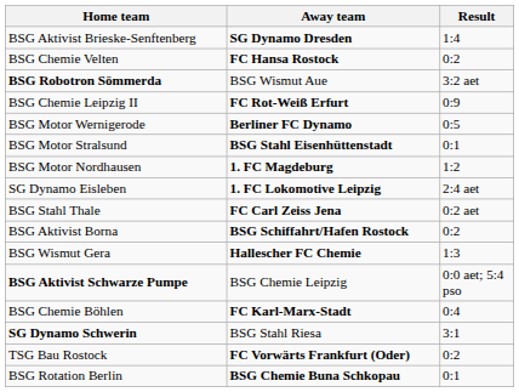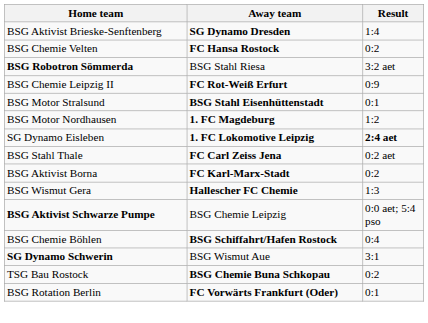BSG Robotron Sömmerda | Away team: BSG Wismut Aue -> BSG Stahl Riesa
- row: BSG Motor Wernigerode | Berliner FC Dynamo | 0:5
SG Dynamo Eisleben | Result: normal -> bold
BSG Aktivist Borna | Away team: BSG Schiffahrt/Hafen Rostock -> FC Karl-Marx-Stadt
BSG Chemie Böhlen | Away team: FC Karl-Marx-Stadt -> BSG Schiffahrt/Hafen Rostock
SG Dynamo Schwerin | Away team: BSG Stahl Riesa -> BSG Wismut Aue
TSG Bau Rostock | Away team: FC Vorwärts Frankfurt (Oder) -> BSG Chemie Buna Schkopau
BSG Rotation Berlin | Away team: BSG Chemie Buna Schkopau -> FC Vorwärts Frankfurt (Oder)
